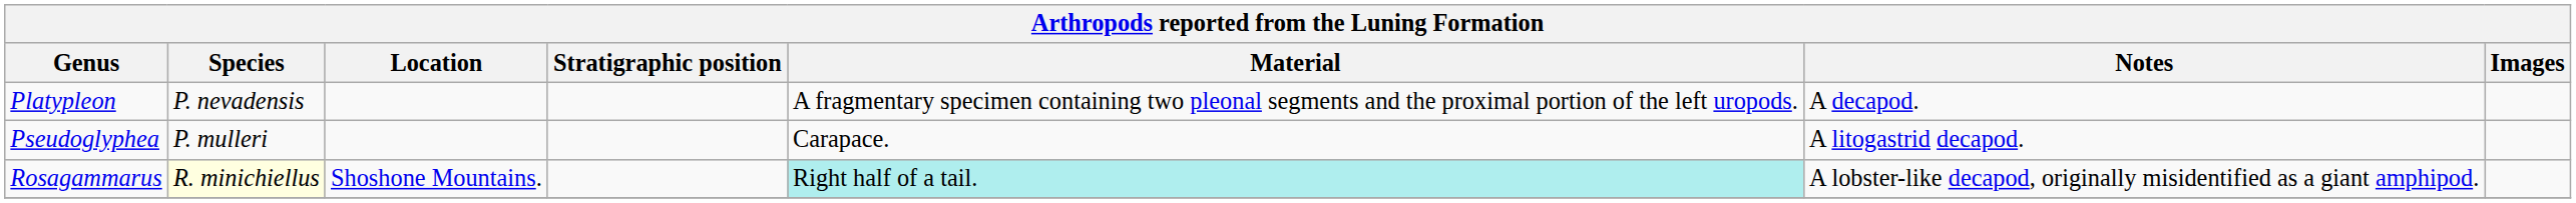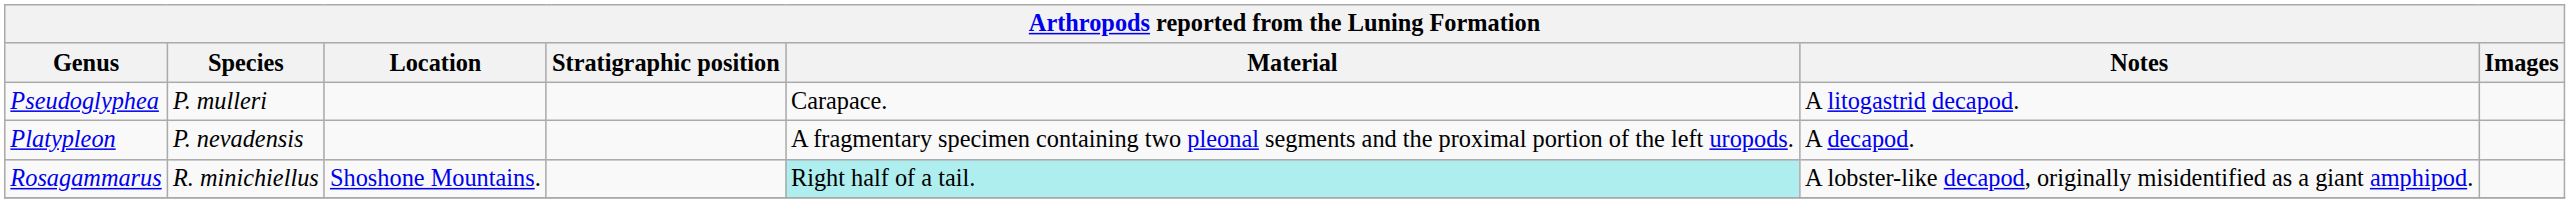rows swapped: Platypleon <-> Pseudoglyphea
Rosagammarus | Species: lightyellow background -> no background
